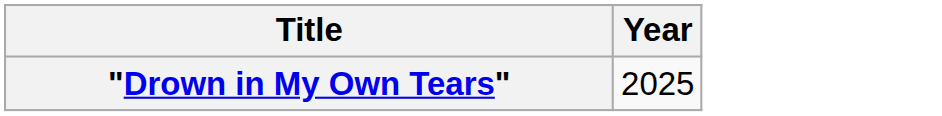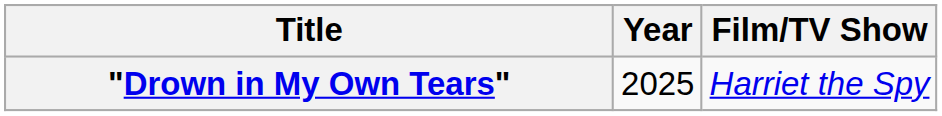+ column: Film/TV Show | Harriet the Spy
